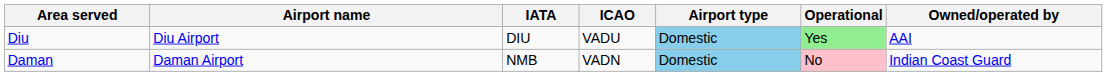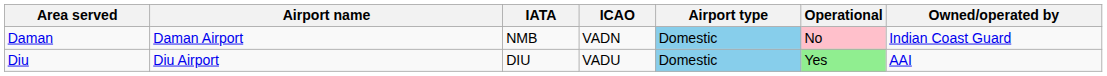rows swapped: Diu <-> Daman
